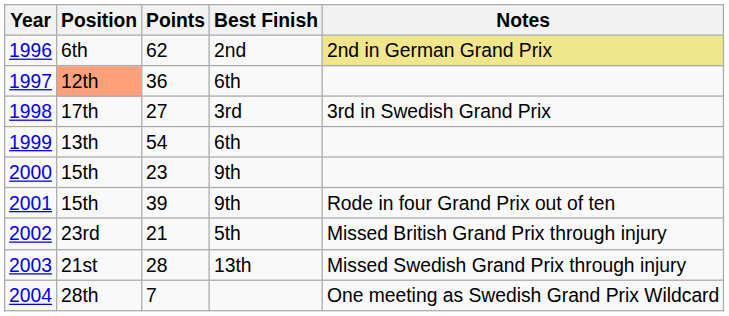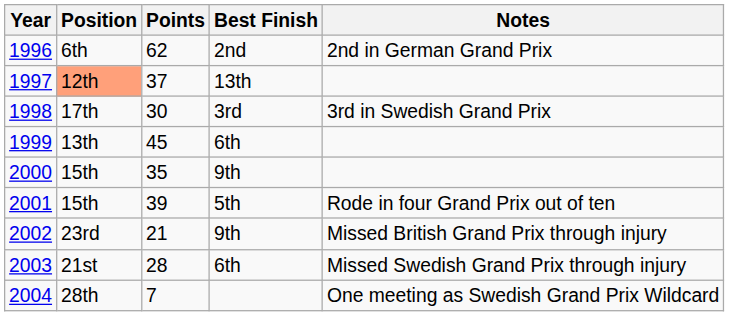1996 | Notes: khaki background -> no background
1997 | Points: 36 -> 37
1997 | Best Finish: 6th -> 13th
1998 | Points: 27 -> 30
1999 | Points: 54 -> 45
2000 | Points: 23 -> 35
2001 | Best Finish: 9th -> 5th
2002 | Best Finish: 5th -> 9th
2003 | Best Finish: 13th -> 6th
